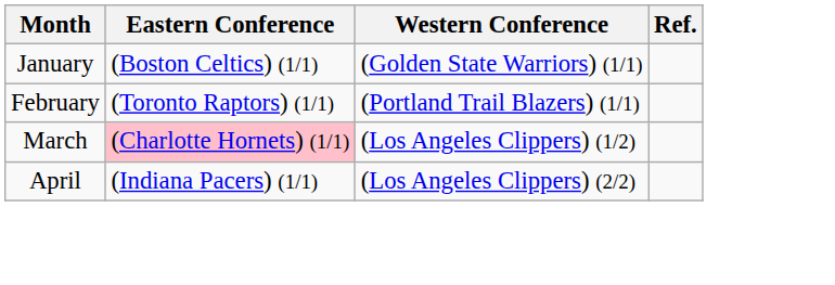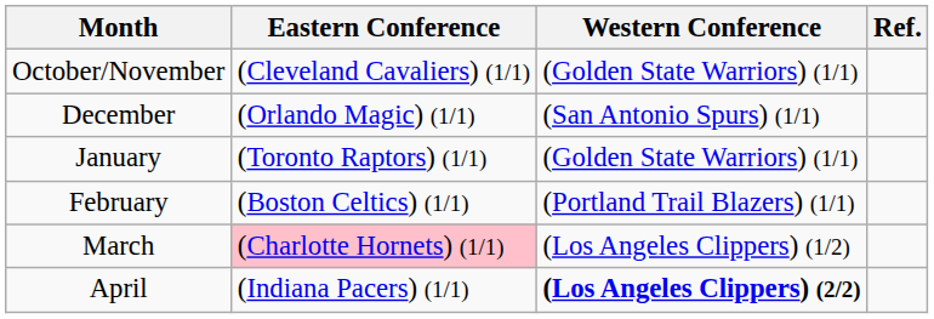+ row: October/November | (Cleveland Cavaliers) (1/1) | (Golden State Warriors) (1/1)
+ row: December | (Orlando Magic) (1/1) | (San Antonio Spurs) (1/1)
January | Eastern Conference: (Boston Celtics) (1/1) -> (Toronto Raptors) (1/1)
February | Eastern Conference: (Toronto Raptors) (1/1) -> (Boston Celtics) (1/1)
April | Western Conference: normal -> bold
